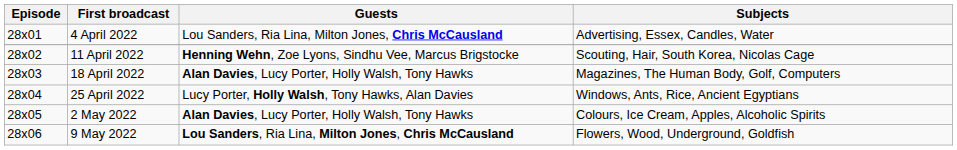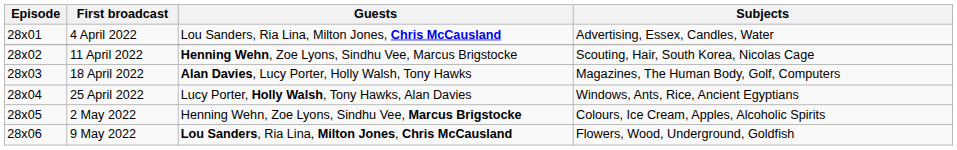2 May 2022 | Guests: Alan Davies, Lucy Porter, Holly Walsh, Tony Hawks -> Henning Wehn, Zoe Lyons, Sindhu Vee, Marcus Brigstocke
